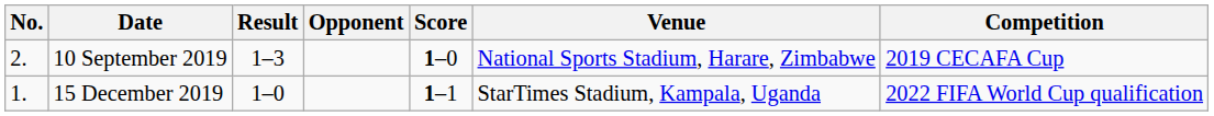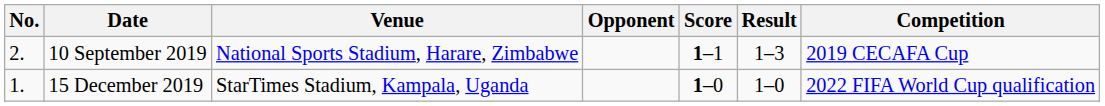columns swapped: Venue <-> Result
10 September 2019 | Score: 1–0 -> 1–1
15 December 2019 | Score: 1–1 -> 1–0
